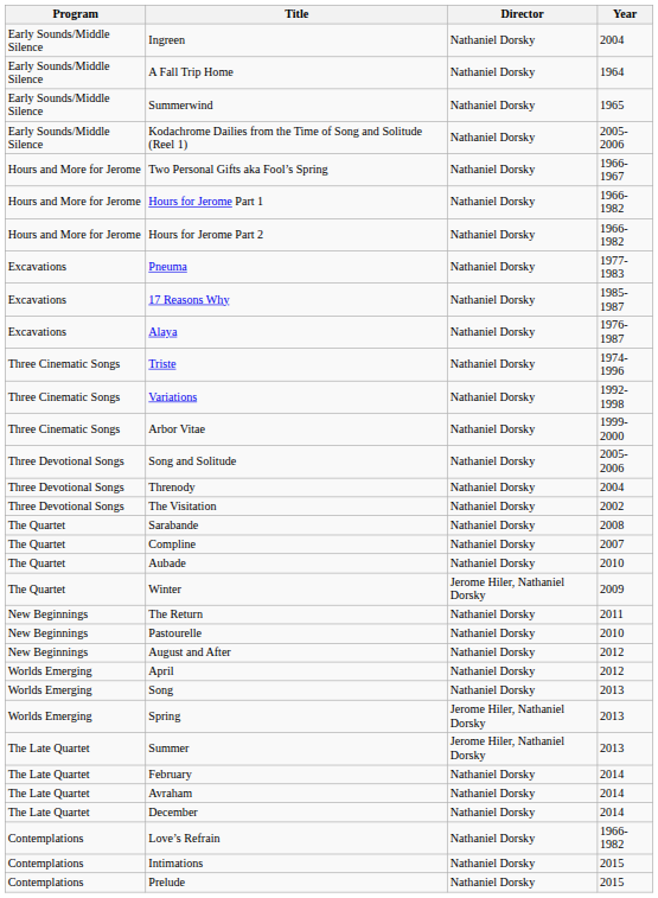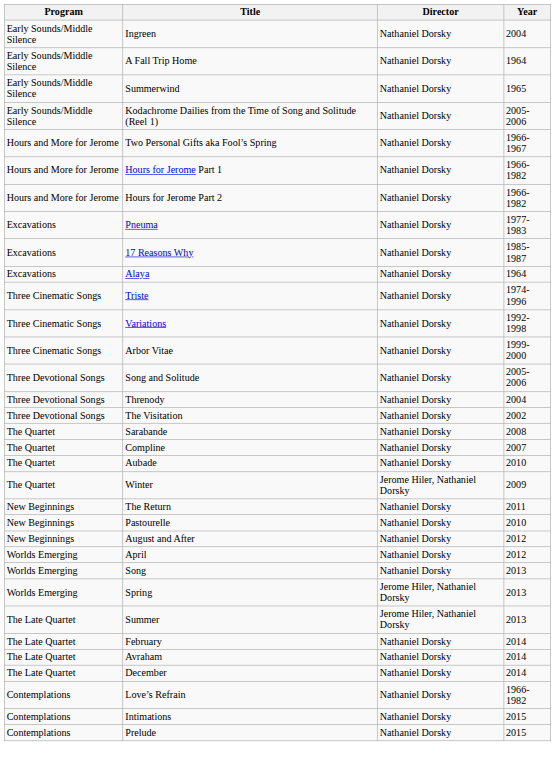Alaya | Year: 1976-1987 -> 1964
